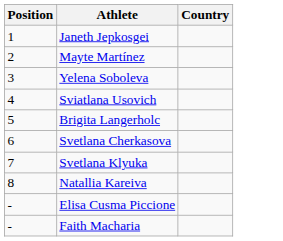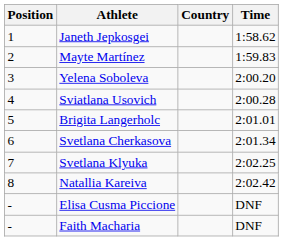+ column: Time | 1:58.62 | 1:59.83 | 2:00.20 | 2:00.28 | 2:01.01 | 2:01.34 | 2:02.25 | 2:02.42 | DNF | DNF
